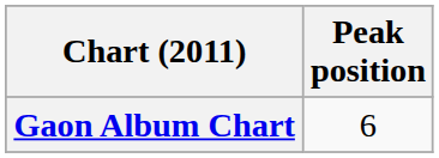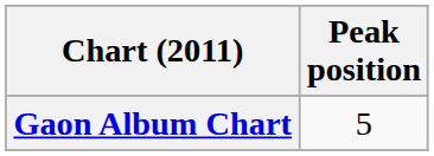Gaon Album Chart | Peak position: 6 -> 5
